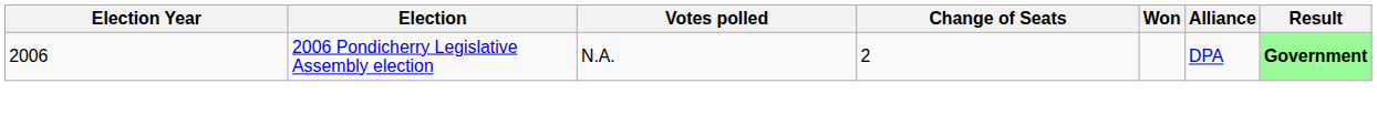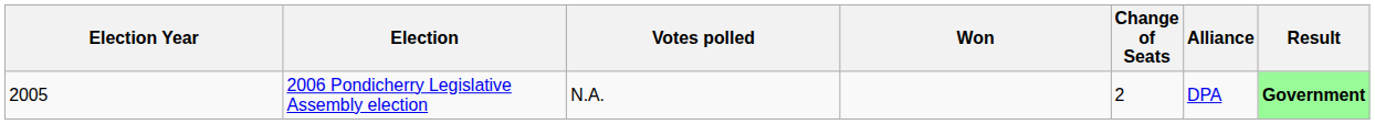columns swapped: Won <-> Change of Seats
2006 Pondicherry Legislative Assembly election | Election Year: 2006 -> 2005
